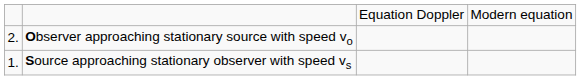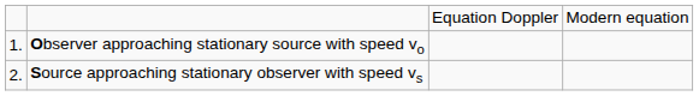Observer approaching stationary source with speed vo | column 1: 2. -> 1.
Source approaching stationary observer with speed vs | column 1: 1. -> 2.
